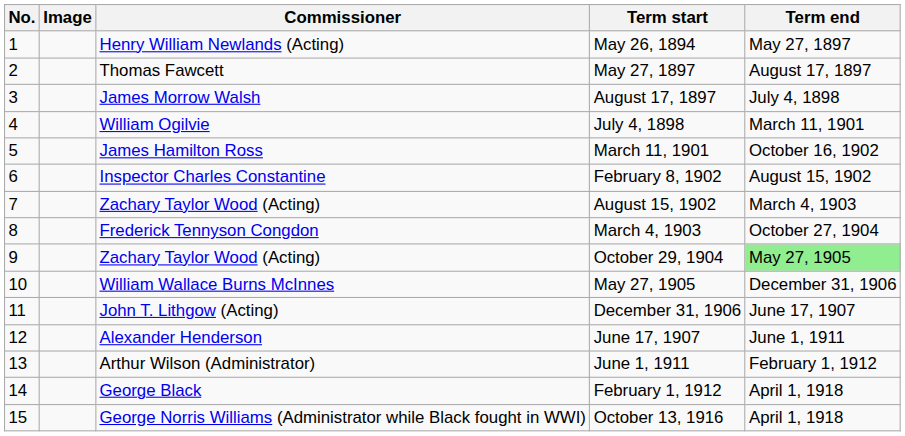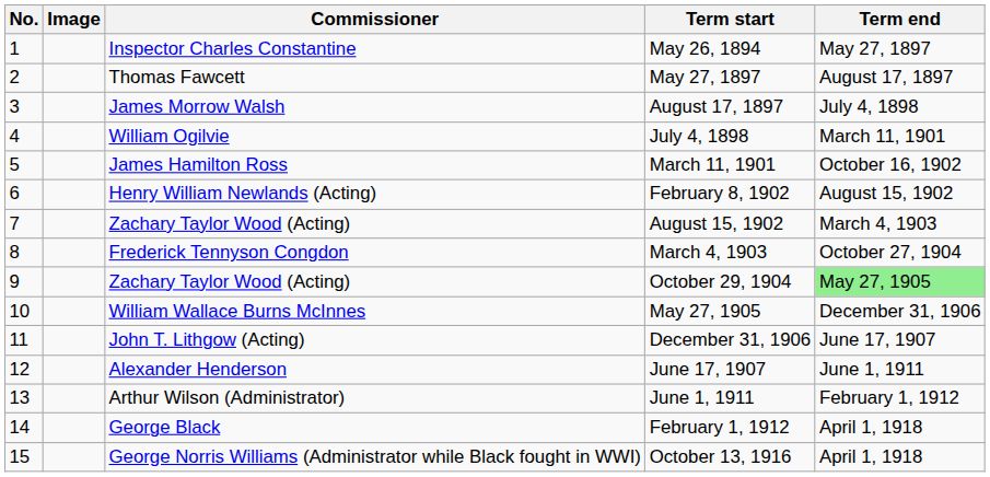May 26, 1894 | Commissioner: Henry William Newlands (Acting) -> Inspector Charles Constantine
February 8, 1902 | Commissioner: Inspector Charles Constantine -> Henry William Newlands (Acting)
